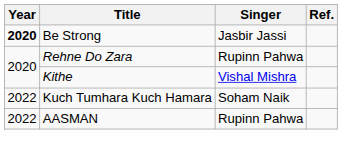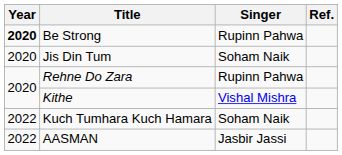Be Strong | Singer: Jasbir Jassi -> Rupinn Pahwa
+ row: 2020 | Jis Din Tum | Soham Naik
AASMAN | Singer: Rupinn Pahwa -> Jasbir Jassi
